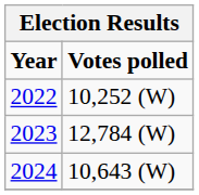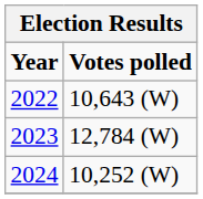2022 | Votes polled: 10,252 (W) -> 10,643 (W)
2024 | Votes polled: 10,643 (W) -> 10,252 (W)
